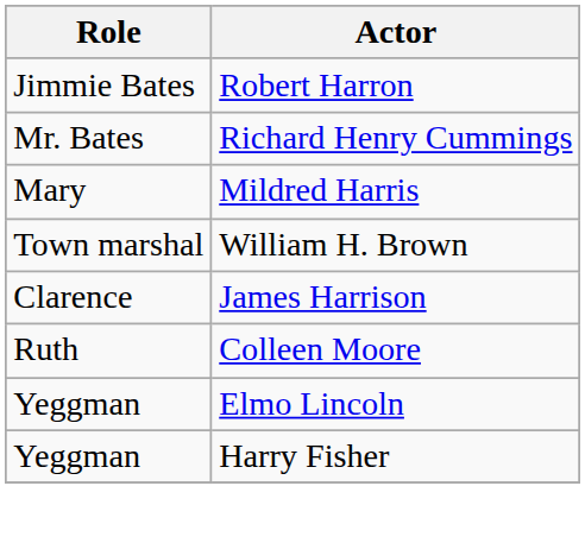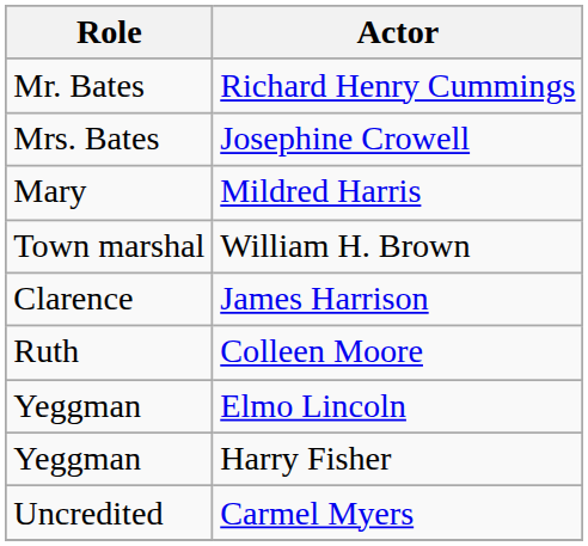- row: Jimmie Bates | Robert Harron
+ row: Mrs. Bates | Josephine Crowell
+ row: Uncredited | Carmel Myers
